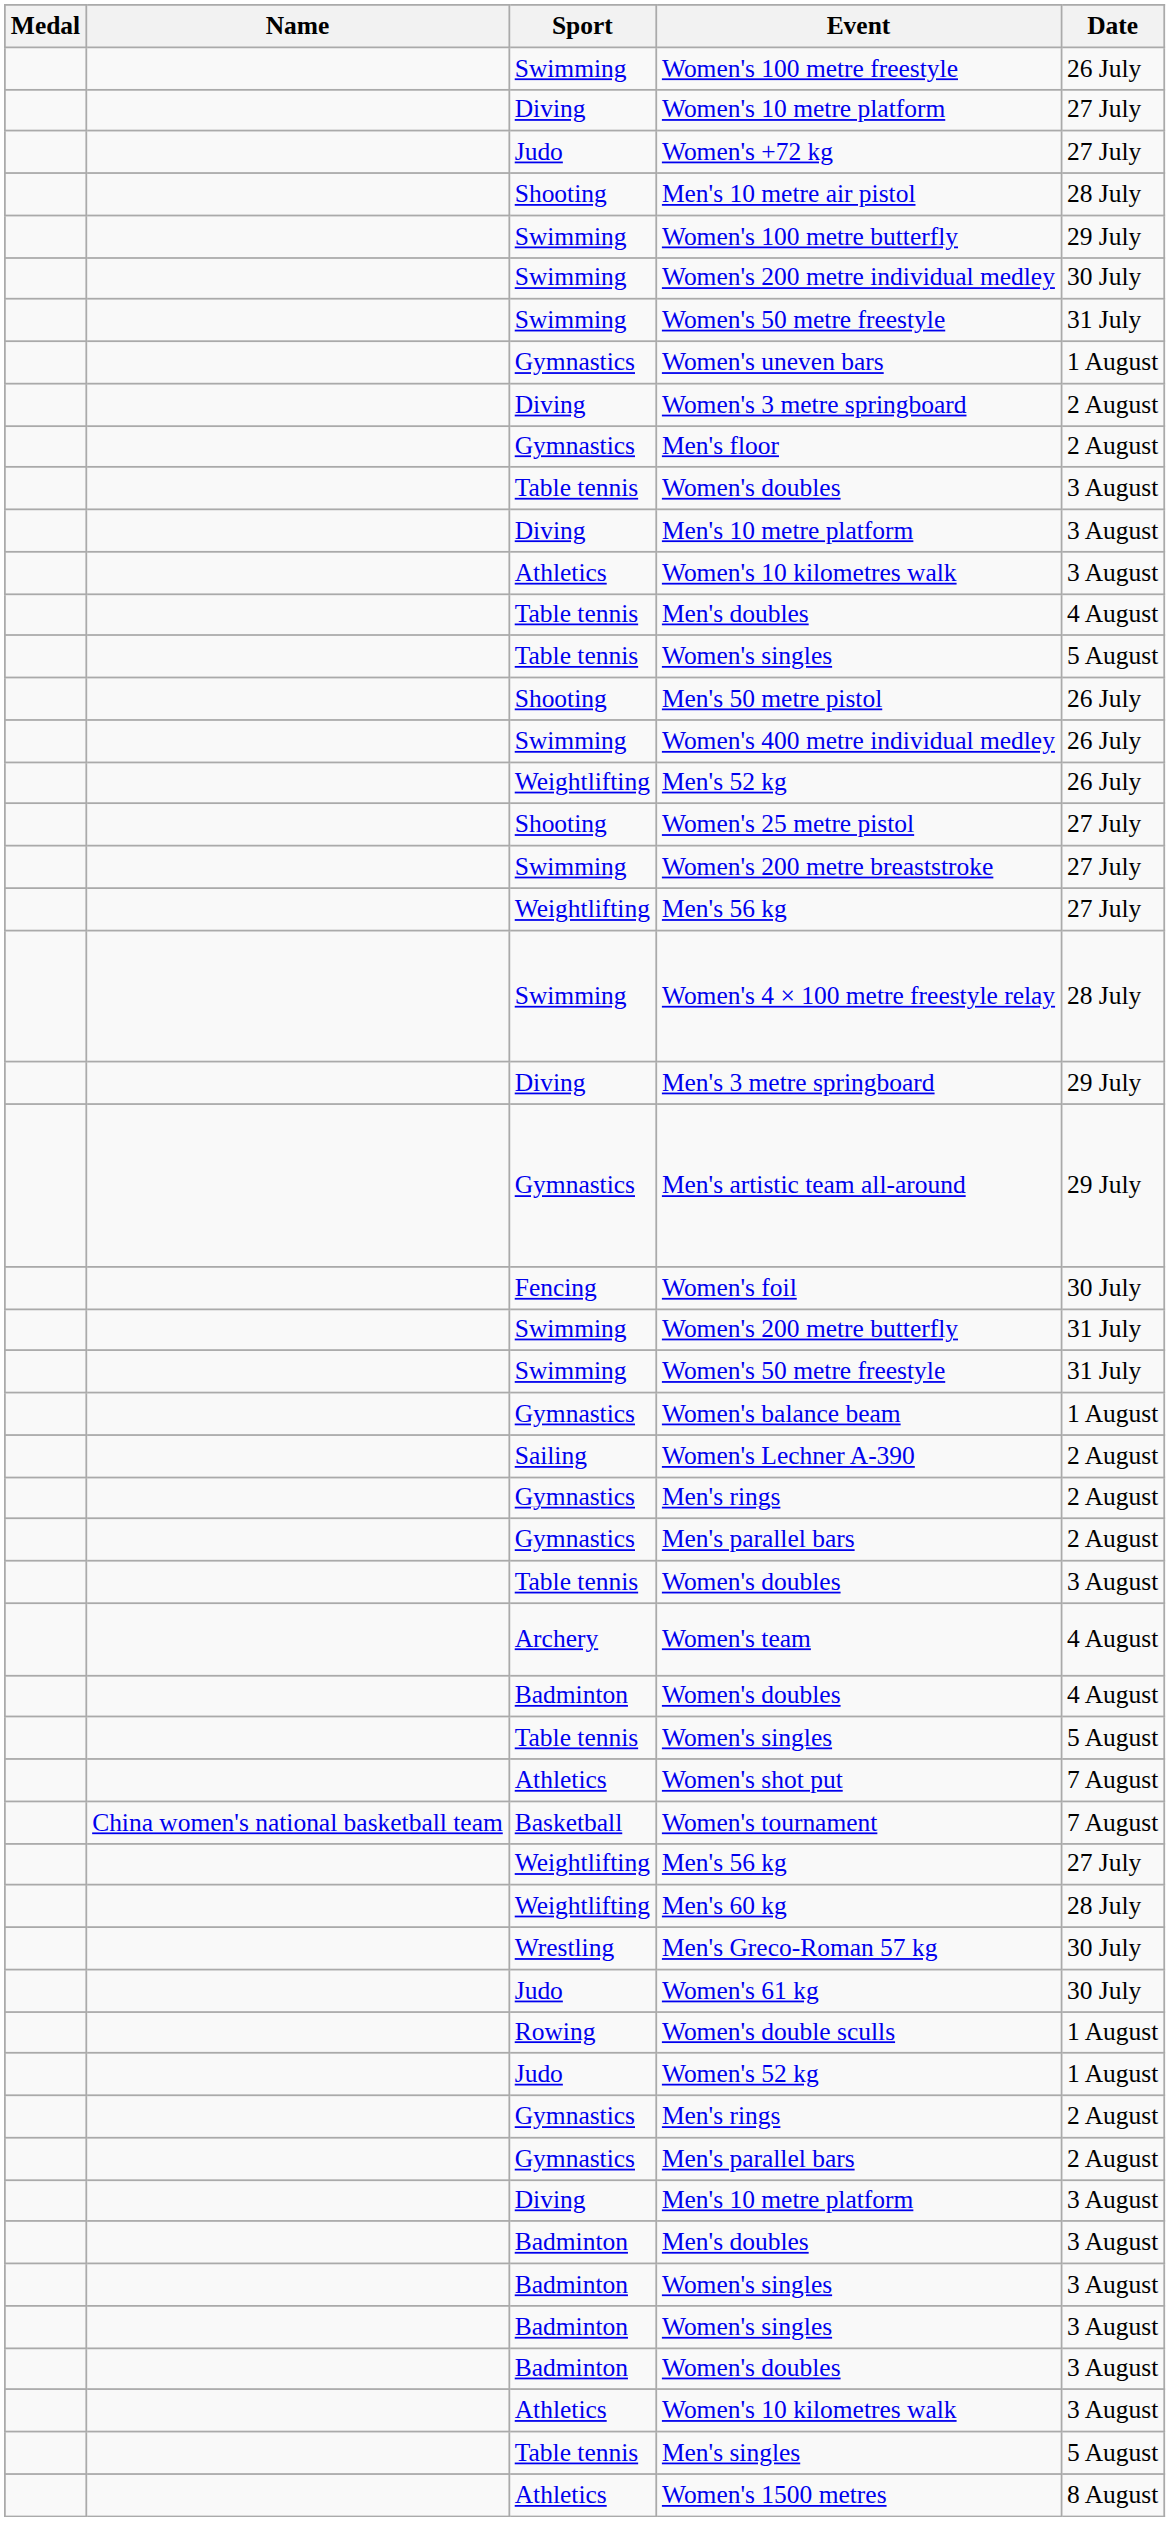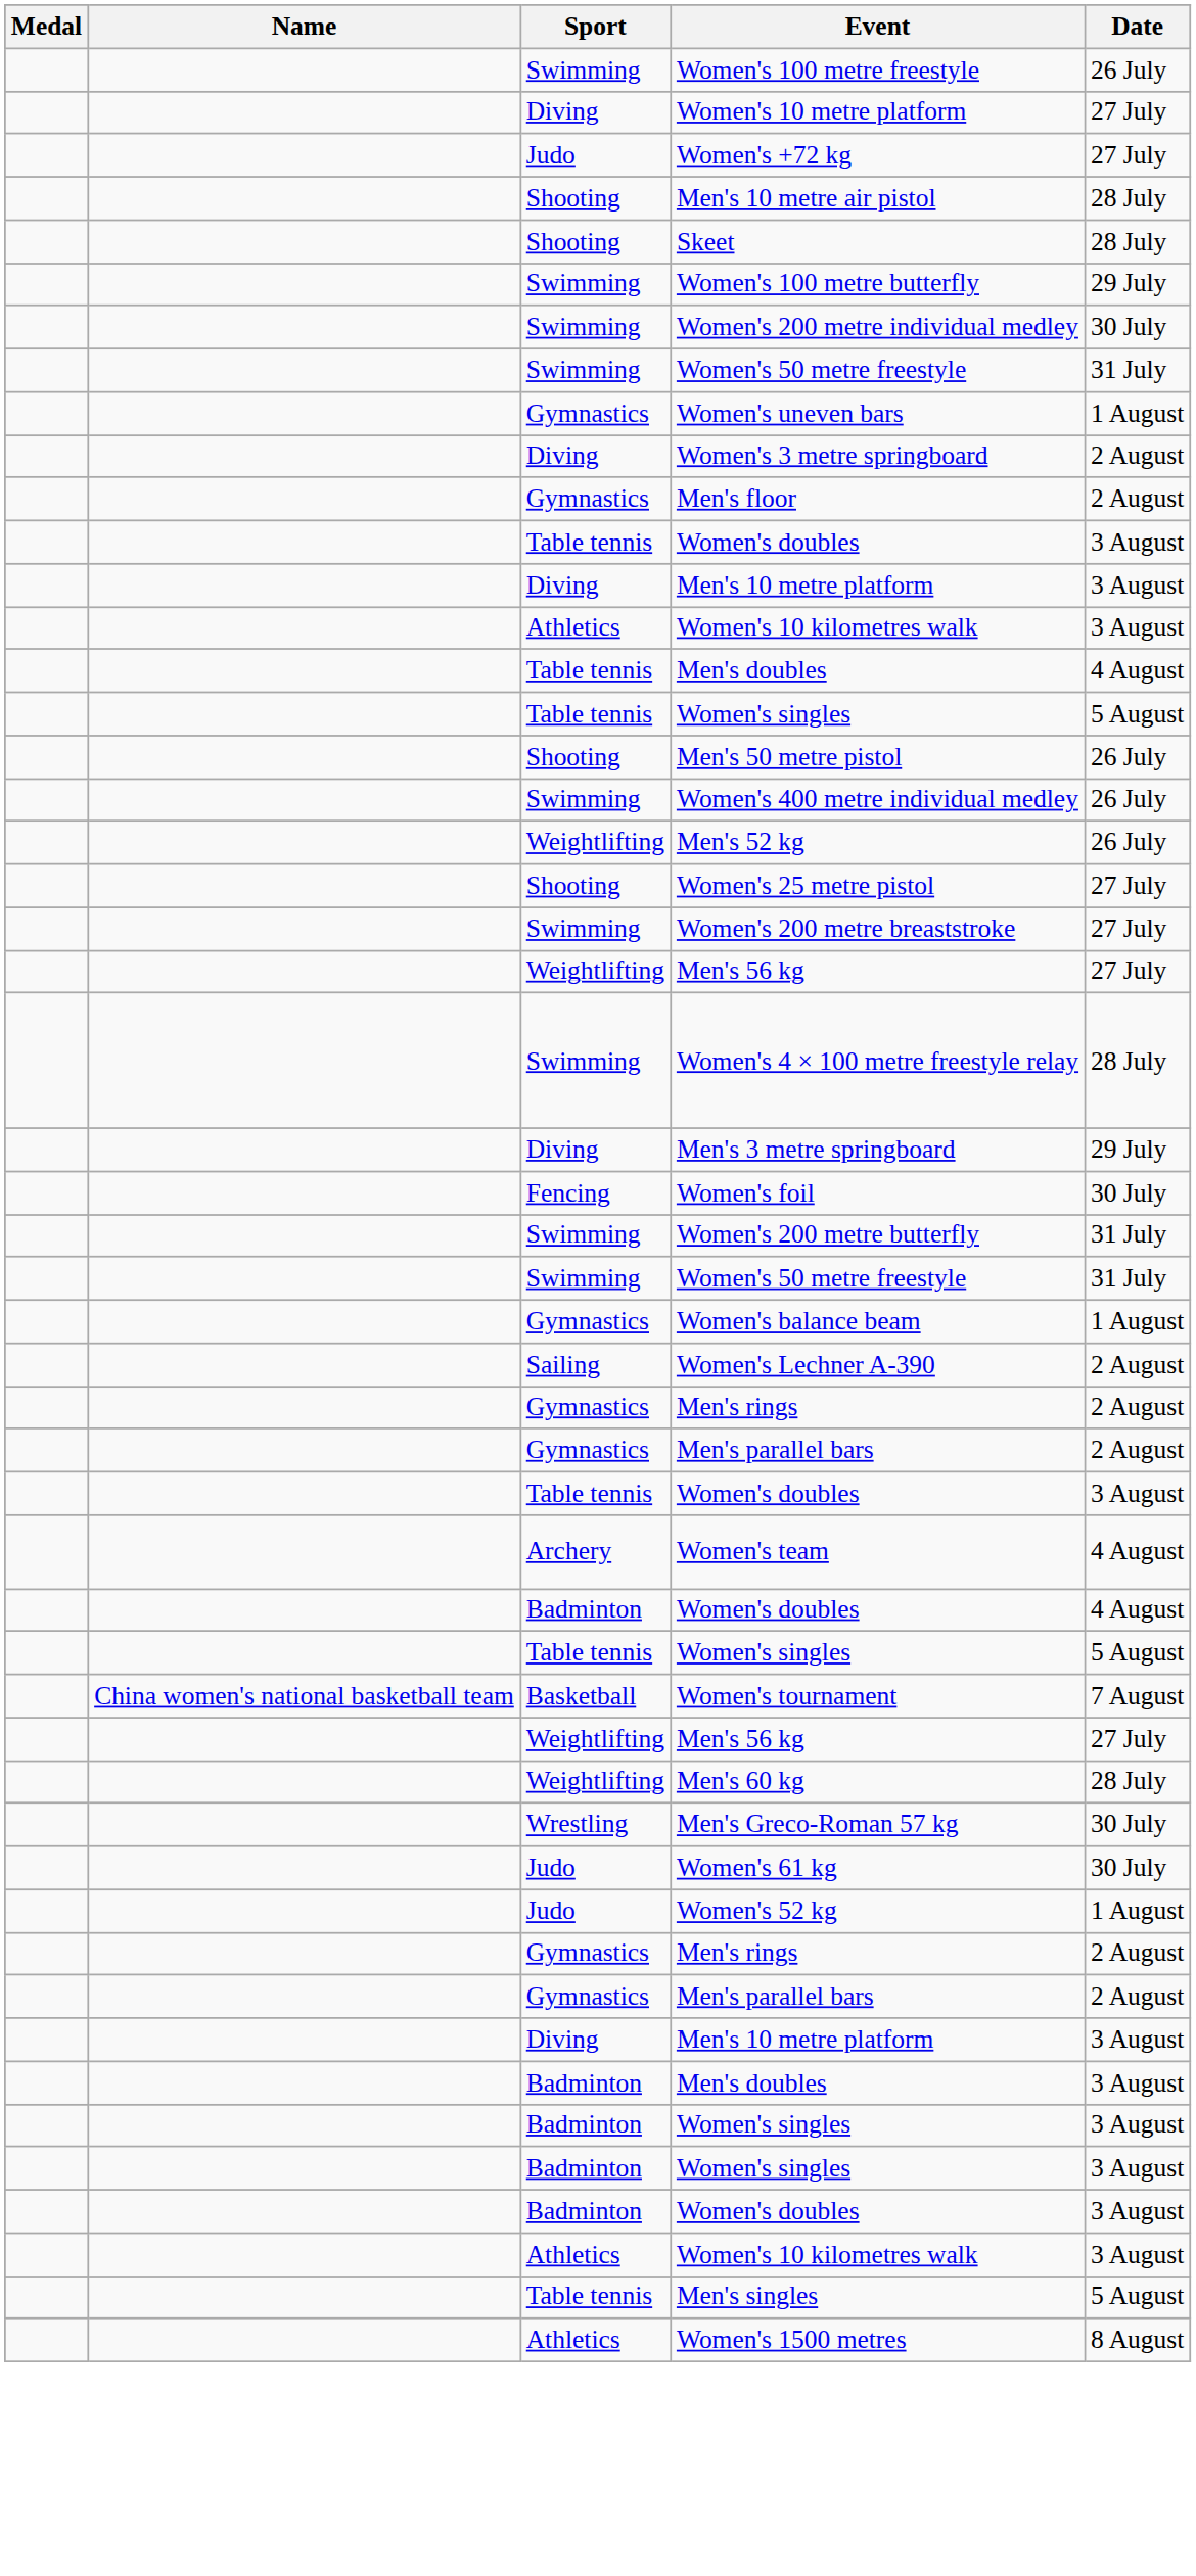+ row: Shooting | Skeet | 28 July
- row: Gymnastics | Men's artistic team all-around | 29 July
- row: Athletics | Women's shot put | 7 August
- row: Rowing | Women's double sculls | 1 August
